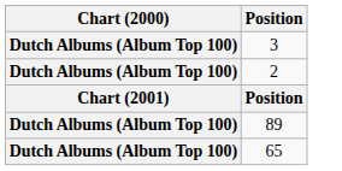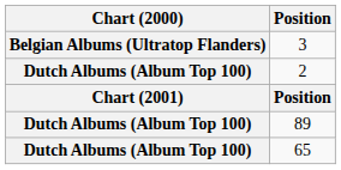3 | Chart (2000): Dutch Albums (Album Top 100) -> Belgian Albums (Ultratop Flanders)
